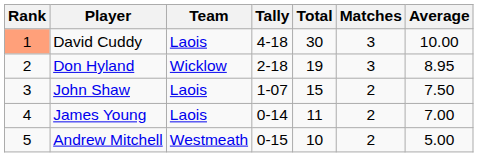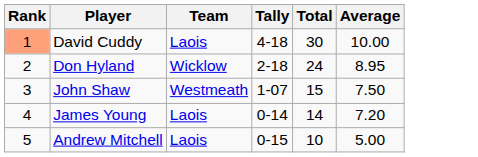- column: Matches | 3 | 3 | 2 | 2 | 2
Don Hyland | Total: 19 -> 24
John Shaw | Team: Laois -> Westmeath
James Young | Total: 11 -> 14
James Young | Average: 7.00 -> 7.20
Andrew Mitchell | Team: Westmeath -> Laois
